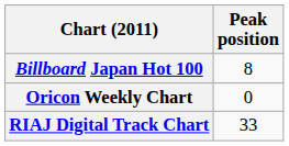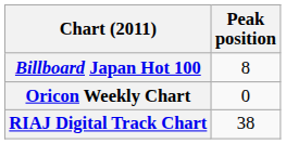RIAJ Digital Track Chart | Peak position: 33 -> 38
